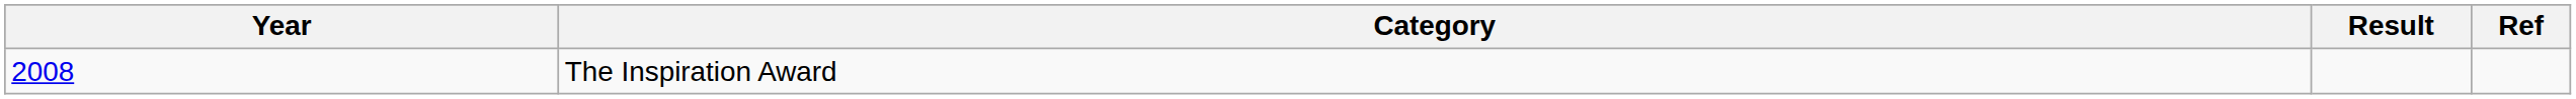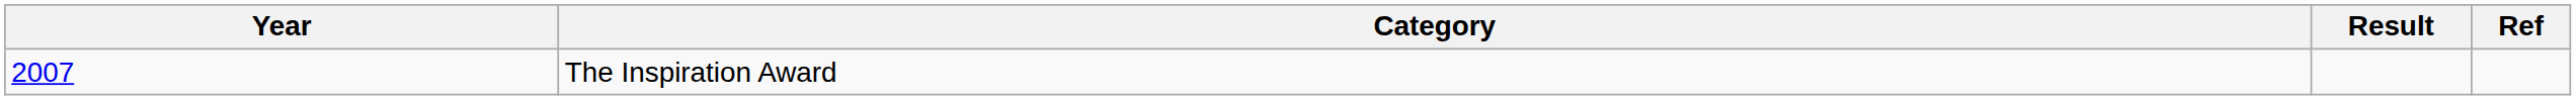The Inspiration Award | Year: 2008 -> 2007
